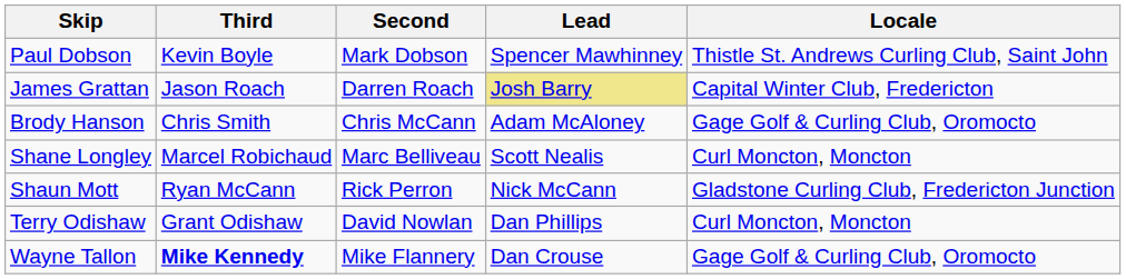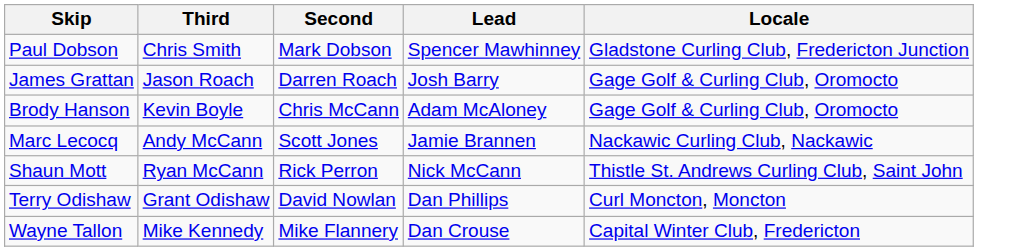Paul Dobson | Third: Kevin Boyle -> Chris Smith
Paul Dobson | Locale: Thistle St. Andrews Curling Club, Saint John -> Gladstone Curling Club, Fredericton Junction
James Grattan | Lead: khaki background -> no background
James Grattan | Locale: Capital Winter Club, Fredericton -> Gage Golf & Curling Club, Oromocto
Brody Hanson | Third: Chris Smith -> Kevin Boyle
+ row: Marc Lecocq | Andy McCann | Scott Jones | Jamie Brannen | Nackawic Curling Club, Nackawic
- row: Shane Longley | Marcel Robichaud | Marc Belliveau | Scott Nealis | Curl Moncton, Moncton
Shaun Mott | Locale: Gladstone Curling Club, Fredericton Junction -> Thistle St. Andrews Curling Club, Saint John
Wayne Tallon | Third: bold -> normal
Wayne Tallon | Locale: Gage Golf & Curling Club, Oromocto -> Capital Winter Club, Fredericton
